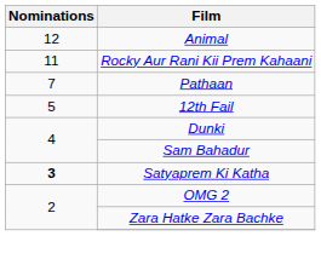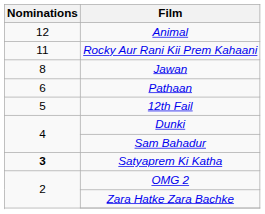+ row: 8 | Jawan
Pathaan | Nominations: 7 -> 6
